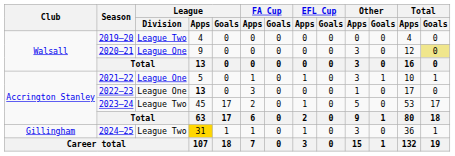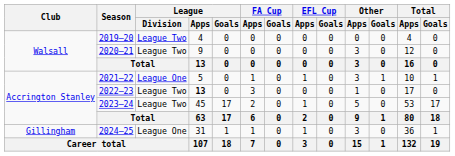2020–21 | League / Division: League One -> League Two
2020–21 | Total / Goals: khaki background -> no background
2022–23 | League / Division: League One -> League Two
2024–25 | League / Division: League Two -> League One
2024–25 | League / Apps: gold background -> no background
